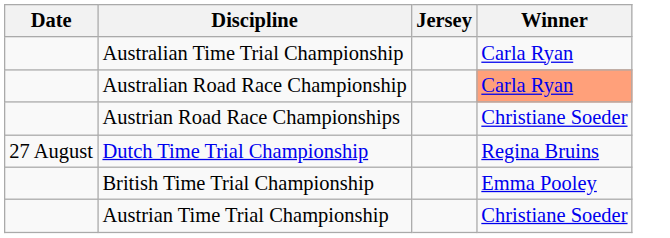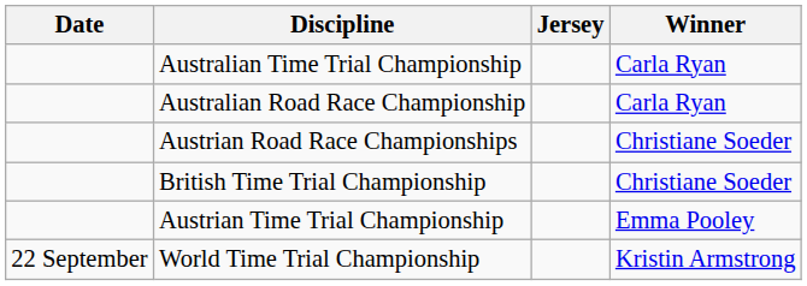Australian Road Race Championship | Winner: lightsalmon background -> no background
- row: 27 August | Dutch Time Trial Championship | Regina Bruins
British Time Trial Championship | Winner: Emma Pooley -> Christiane Soeder
Austrian Time Trial Championship | Winner: Christiane Soeder -> Emma Pooley
+ row: 22 September | World Time Trial Championship | Kristin Armstrong
